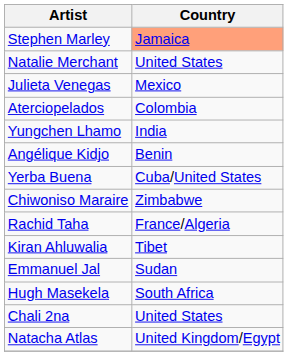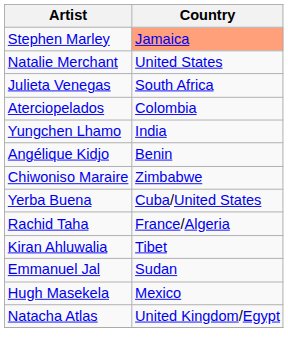Julieta Venegas | Country: Mexico -> South Africa
rows swapped: Yerba Buena <-> Chiwoniso Maraire
Hugh Masekela | Country: South Africa -> Mexico
- row: Chali 2na | United States
